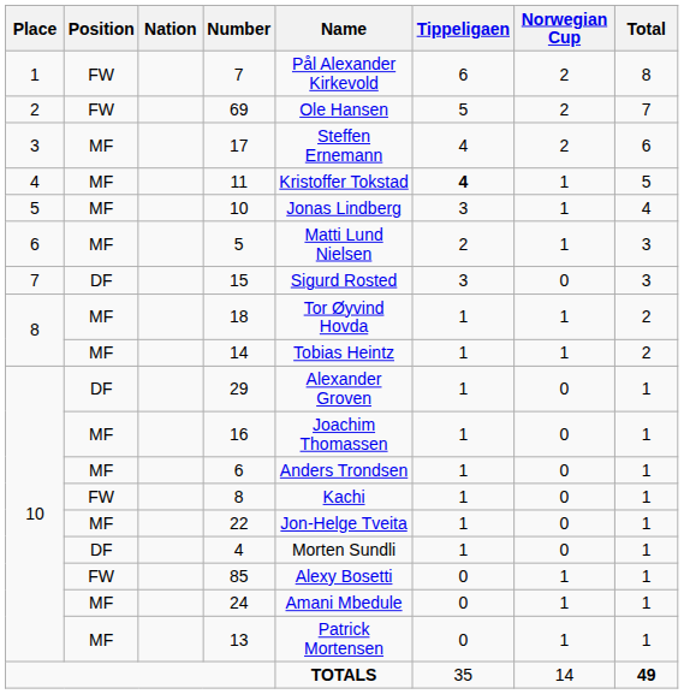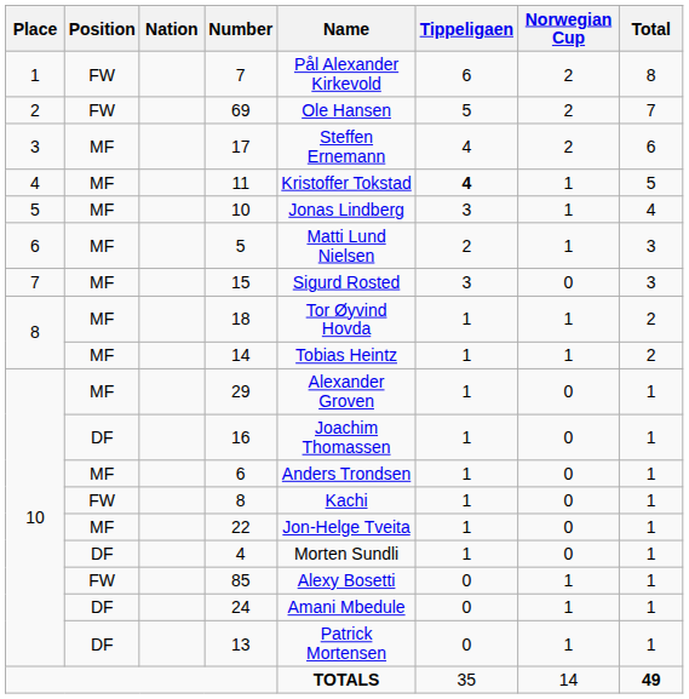15 | Position: DF -> MF
29 | Position: DF -> MF
16 | Position: MF -> DF
24 | Position: MF -> DF
13 | Position: MF -> DF
